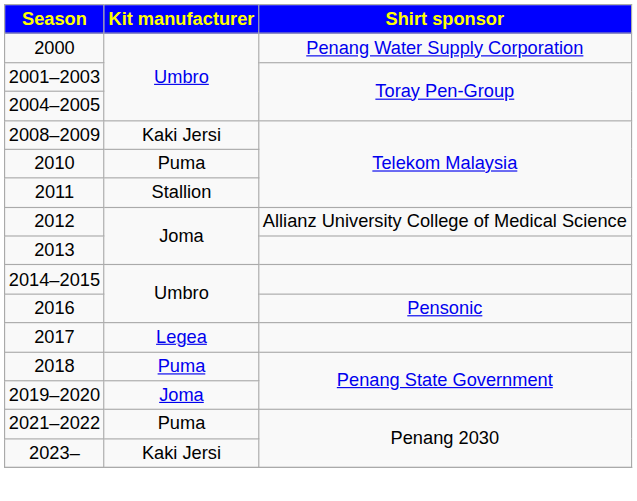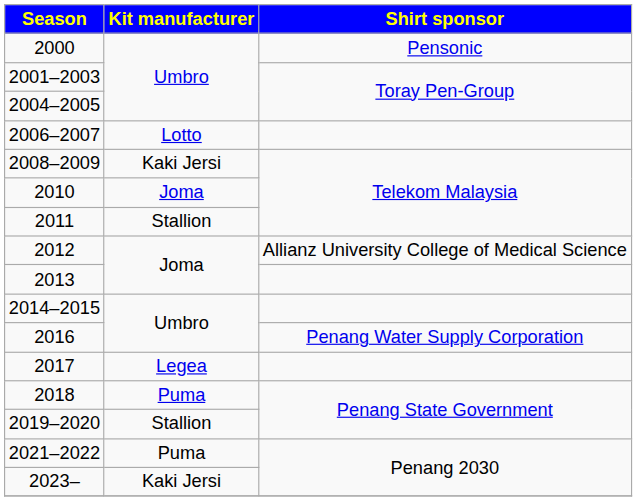2000 | Shirt sponsor: Penang Water Supply Corporation -> Pensonic
+ row: 2006–2007 | Lotto
2010 | Kit manufacturer: Puma -> Joma
2016 | Shirt sponsor: Pensonic -> Penang Water Supply Corporation
2019–2020 | Kit manufacturer: Joma -> Stallion
